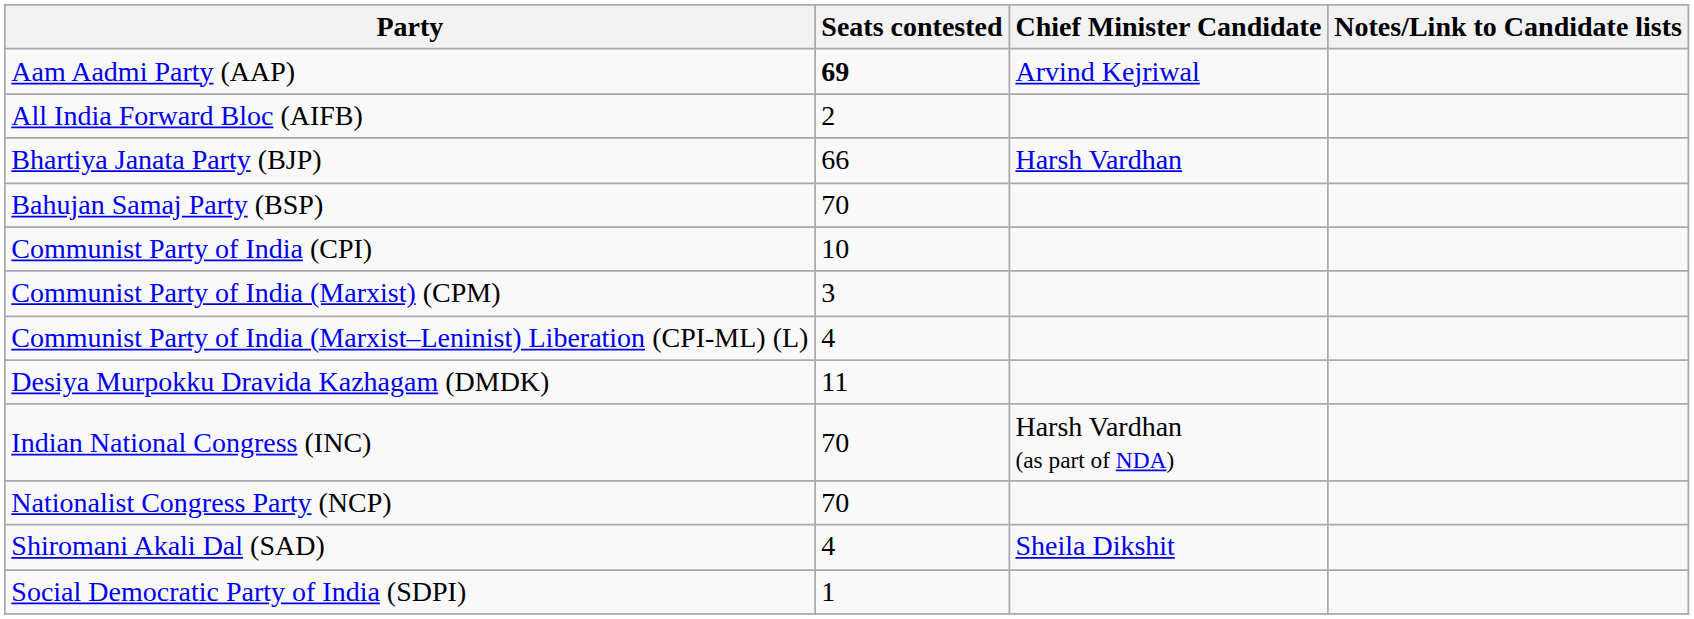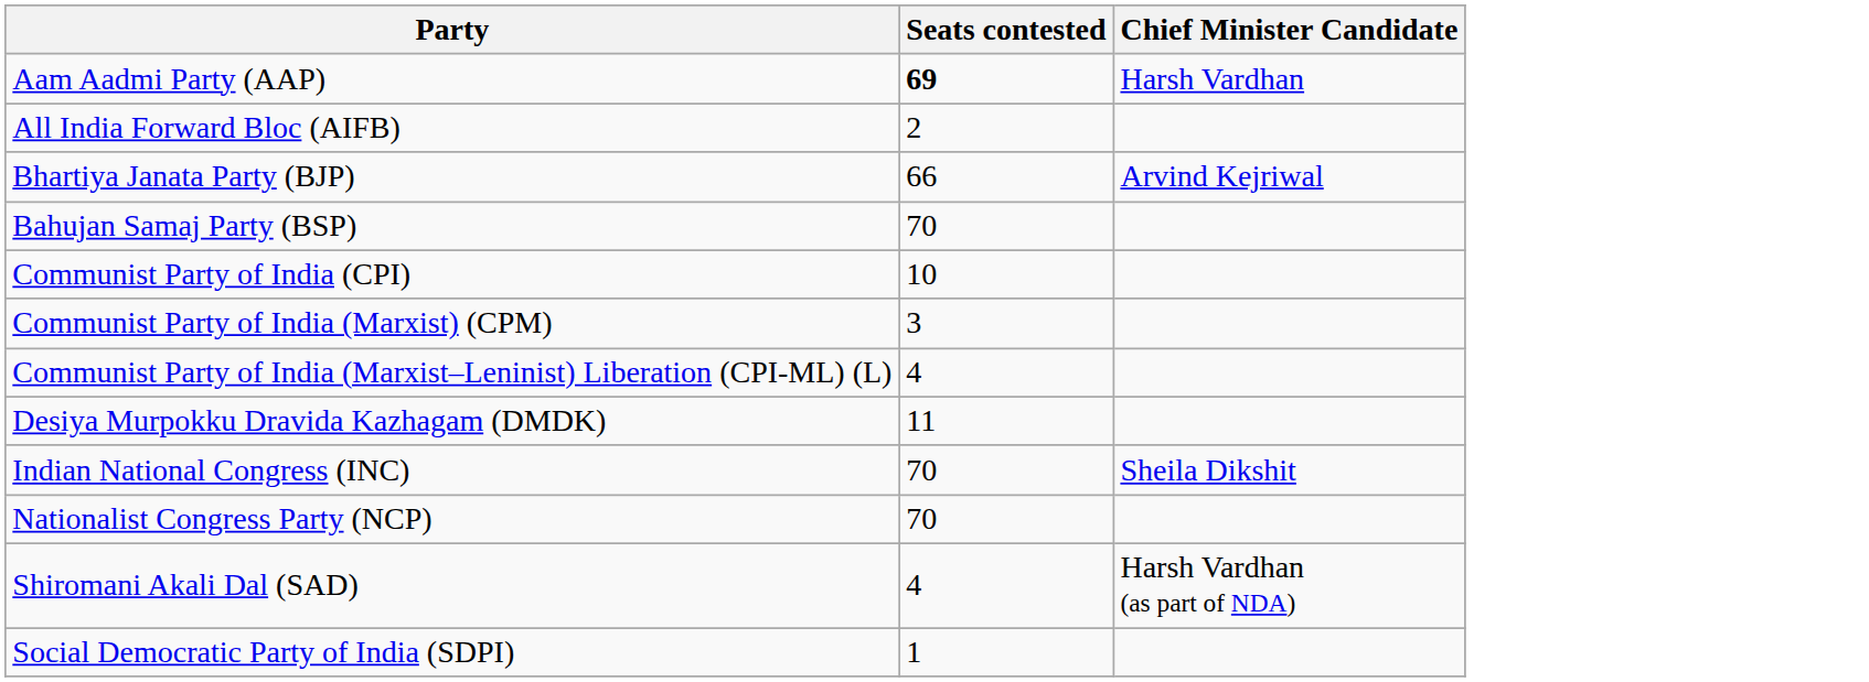- column: Notes/Link to Candidate lists
Aam Aadmi Party (AAP) | Chief Minister Candidate: Arvind Kejriwal -> Harsh Vardhan
Bhartiya Janata Party (BJP) | Chief Minister Candidate: Harsh Vardhan -> Arvind Kejriwal
Indian National Congress (INC) | Chief Minister Candidate: Harsh Vardhan (as part of NDA) -> Sheila Dikshit
Shiromani Akali Dal (SAD) | Chief Minister Candidate: Sheila Dikshit -> Harsh Vardhan (as part of NDA)
